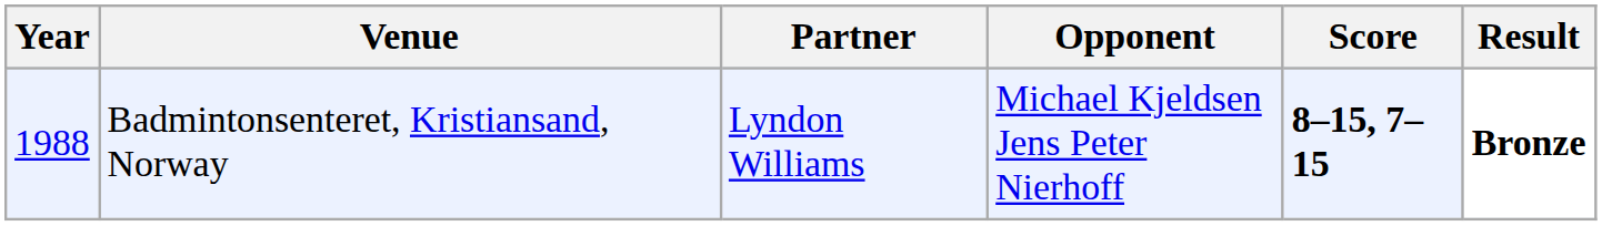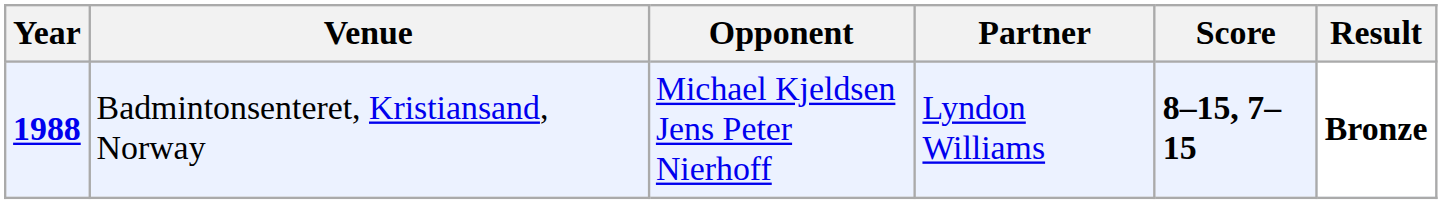columns swapped: Partner <-> Opponent
Badmintonsenteret, Kristiansand, Norway | Year: normal -> bold
